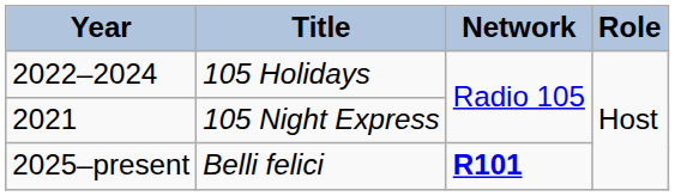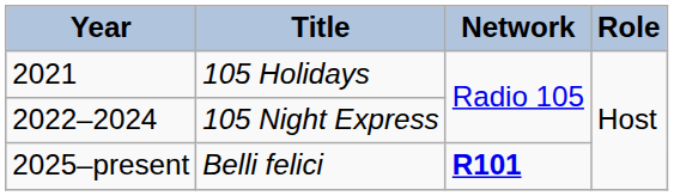105 Holidays | Year: 2022–2024 -> 2021
105 Night Express | Year: 2021 -> 2022–2024
